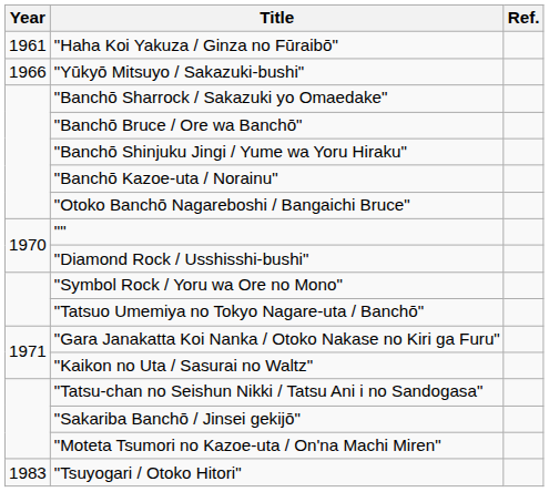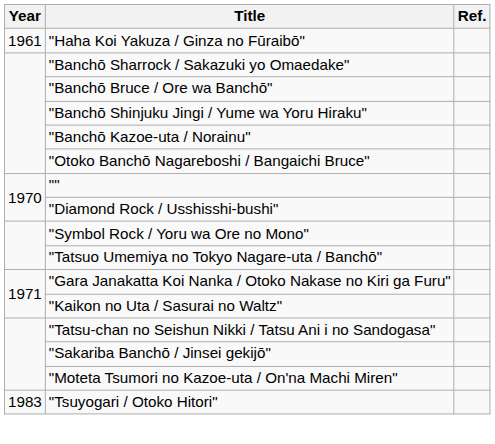- row: 1966 | "Yūkyō Mitsuyo / Sakazuki-bushi"
